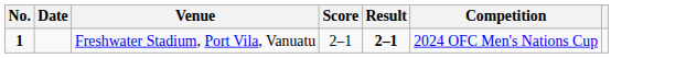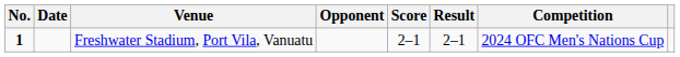+ column: Opponent
Freshwater Stadium, Port Vila, Vanuatu | Result: bold -> normal
